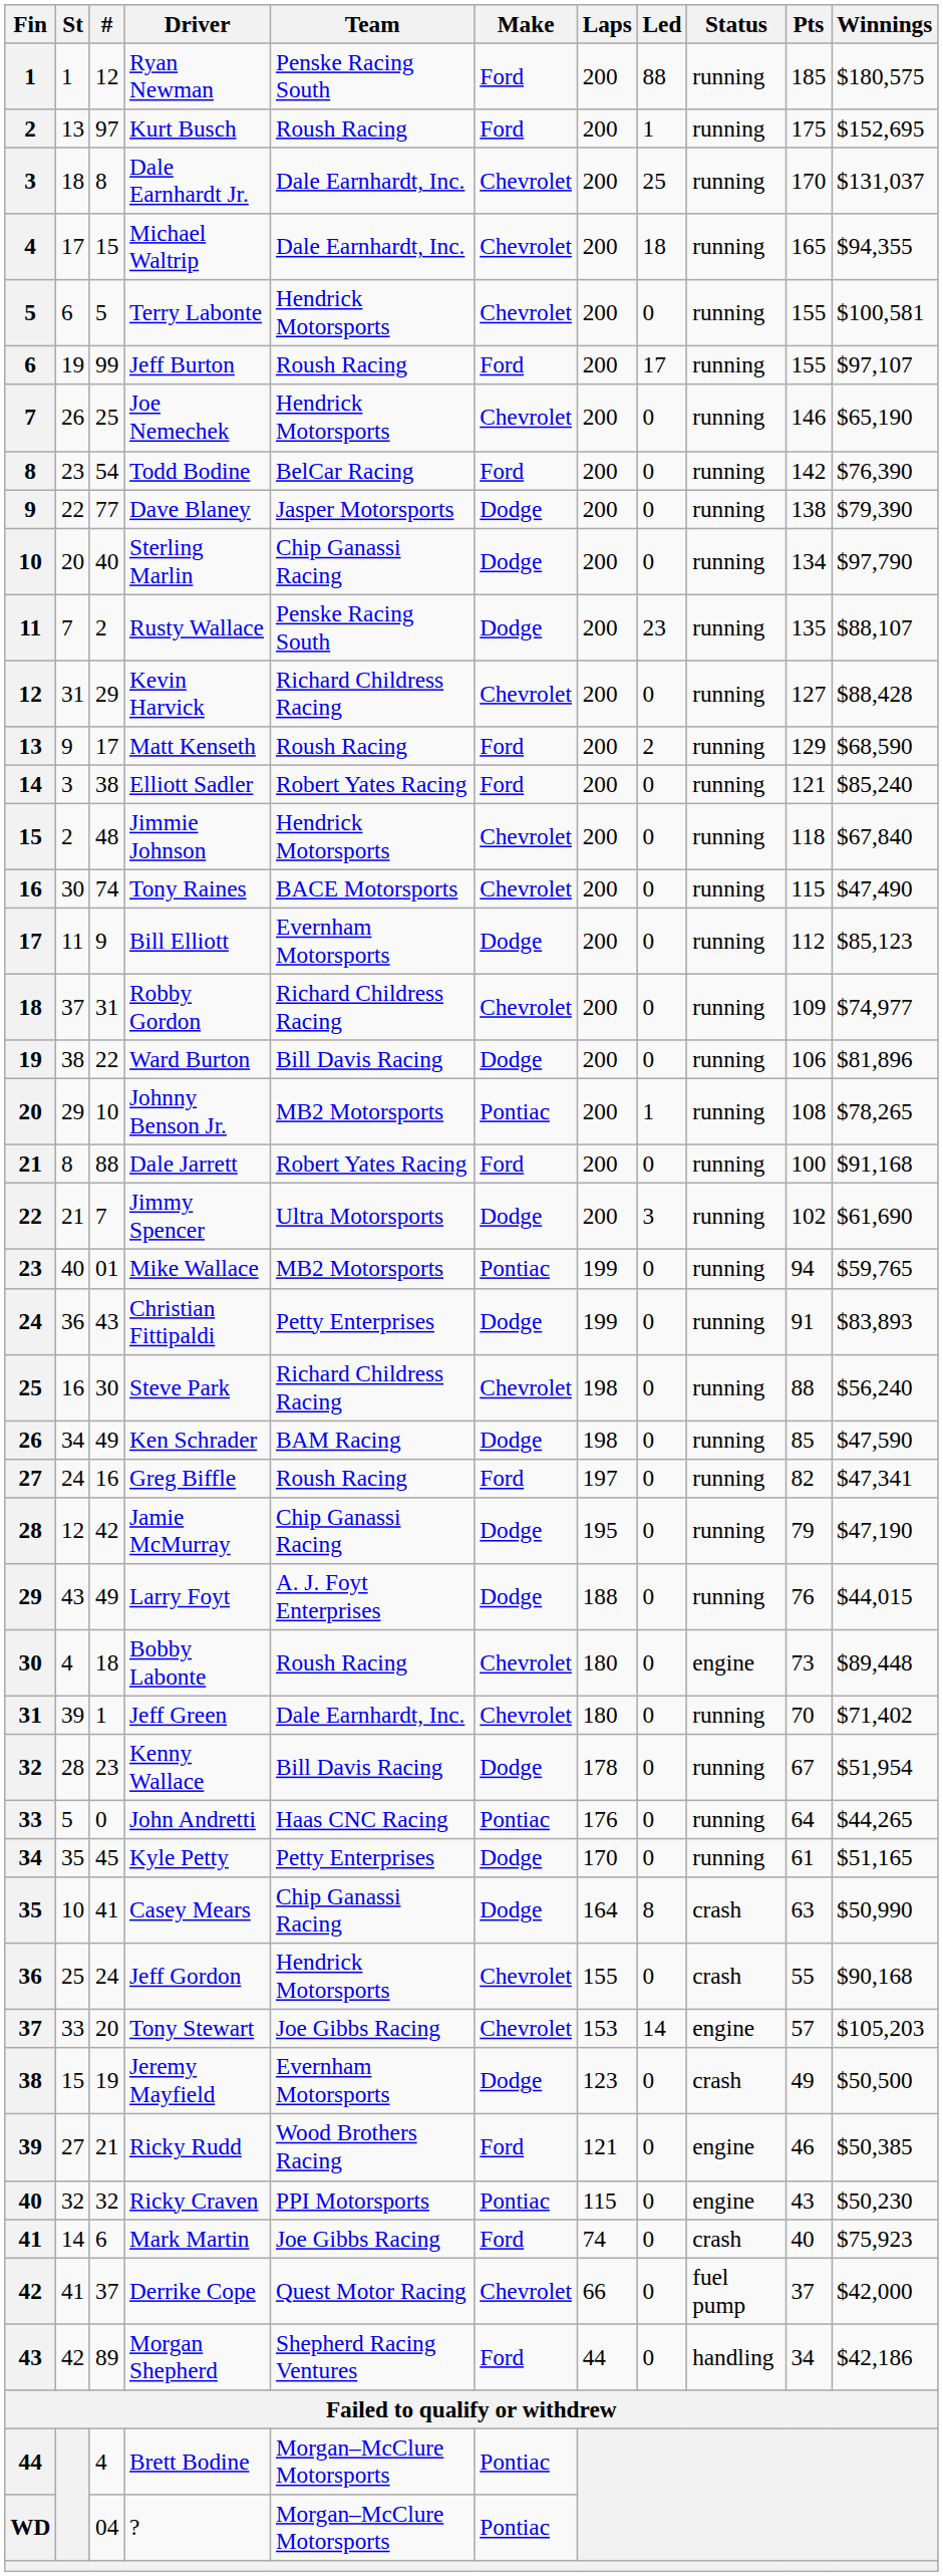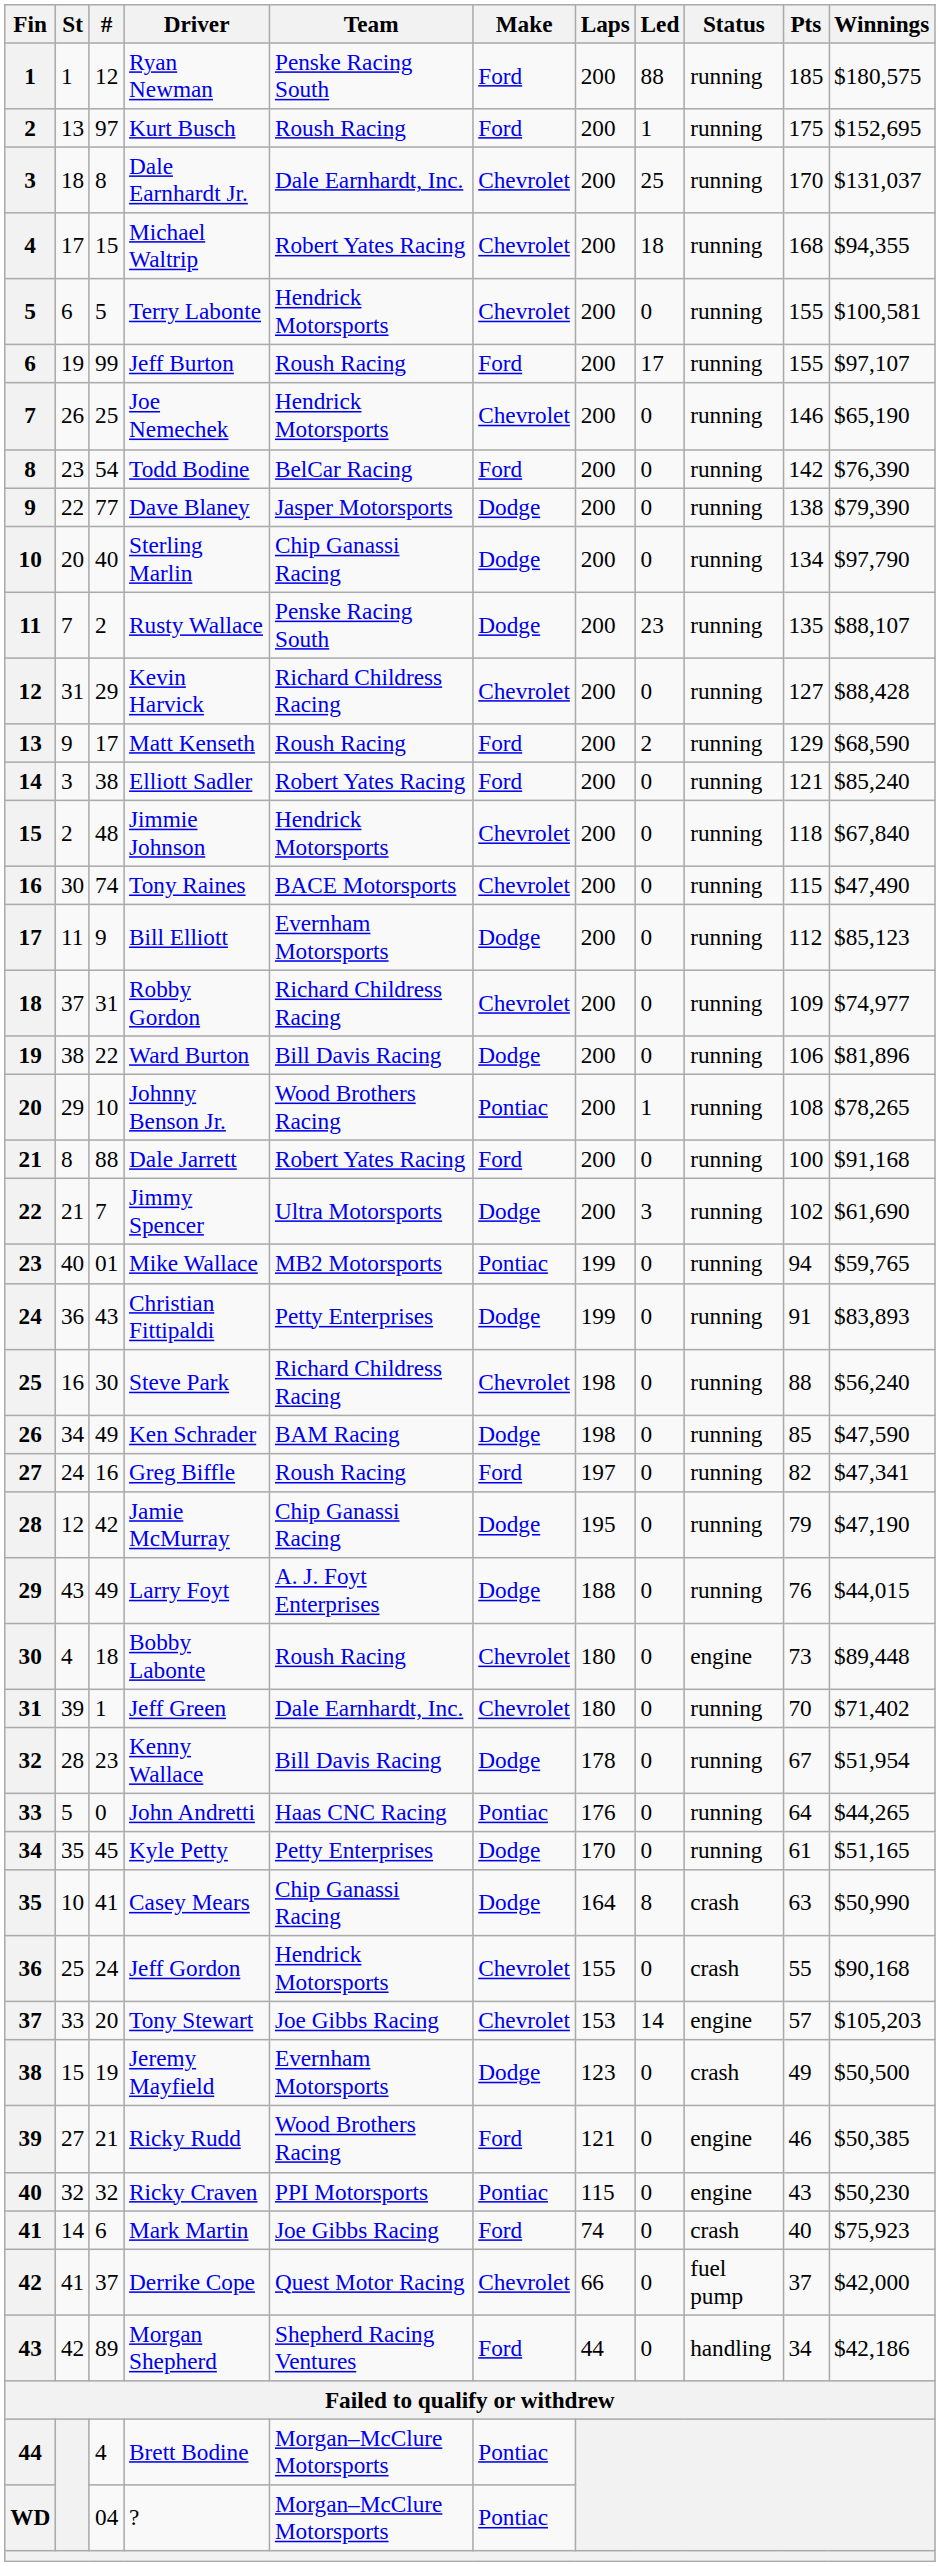Michael Waltrip | Team: Dale Earnhardt, Inc. -> Robert Yates Racing
Michael Waltrip | Pts: 165 -> 168
Johnny Benson Jr. | Team: MB2 Motorsports -> Wood Brothers Racing
